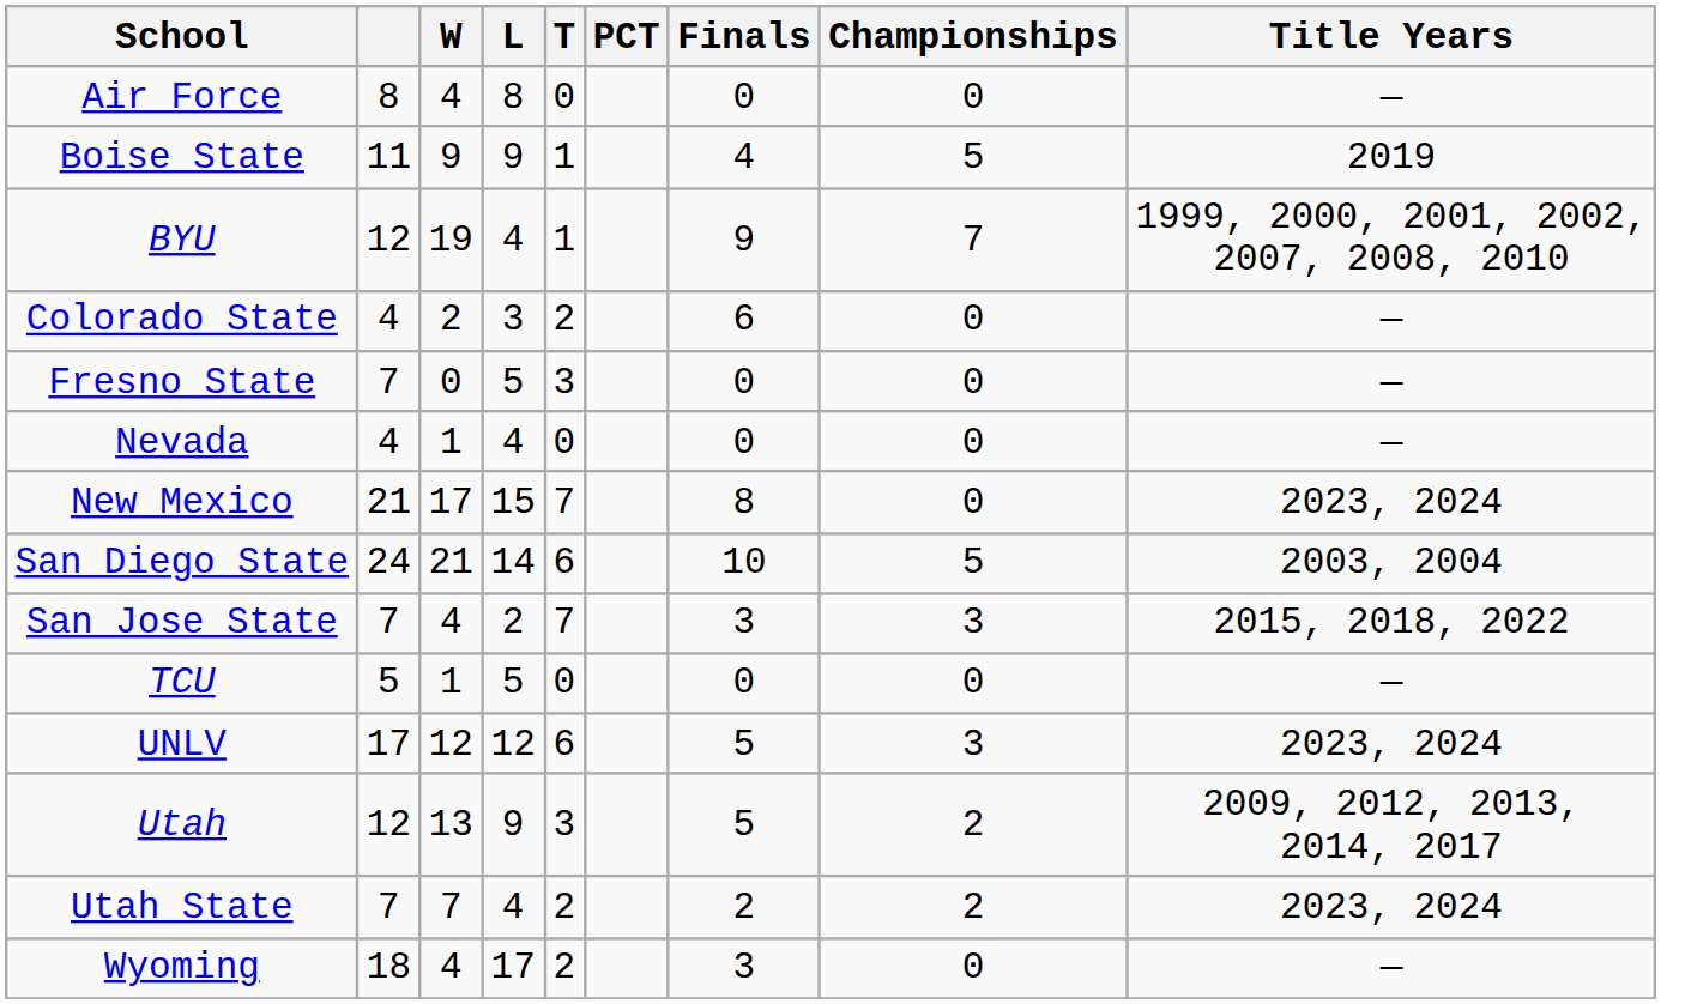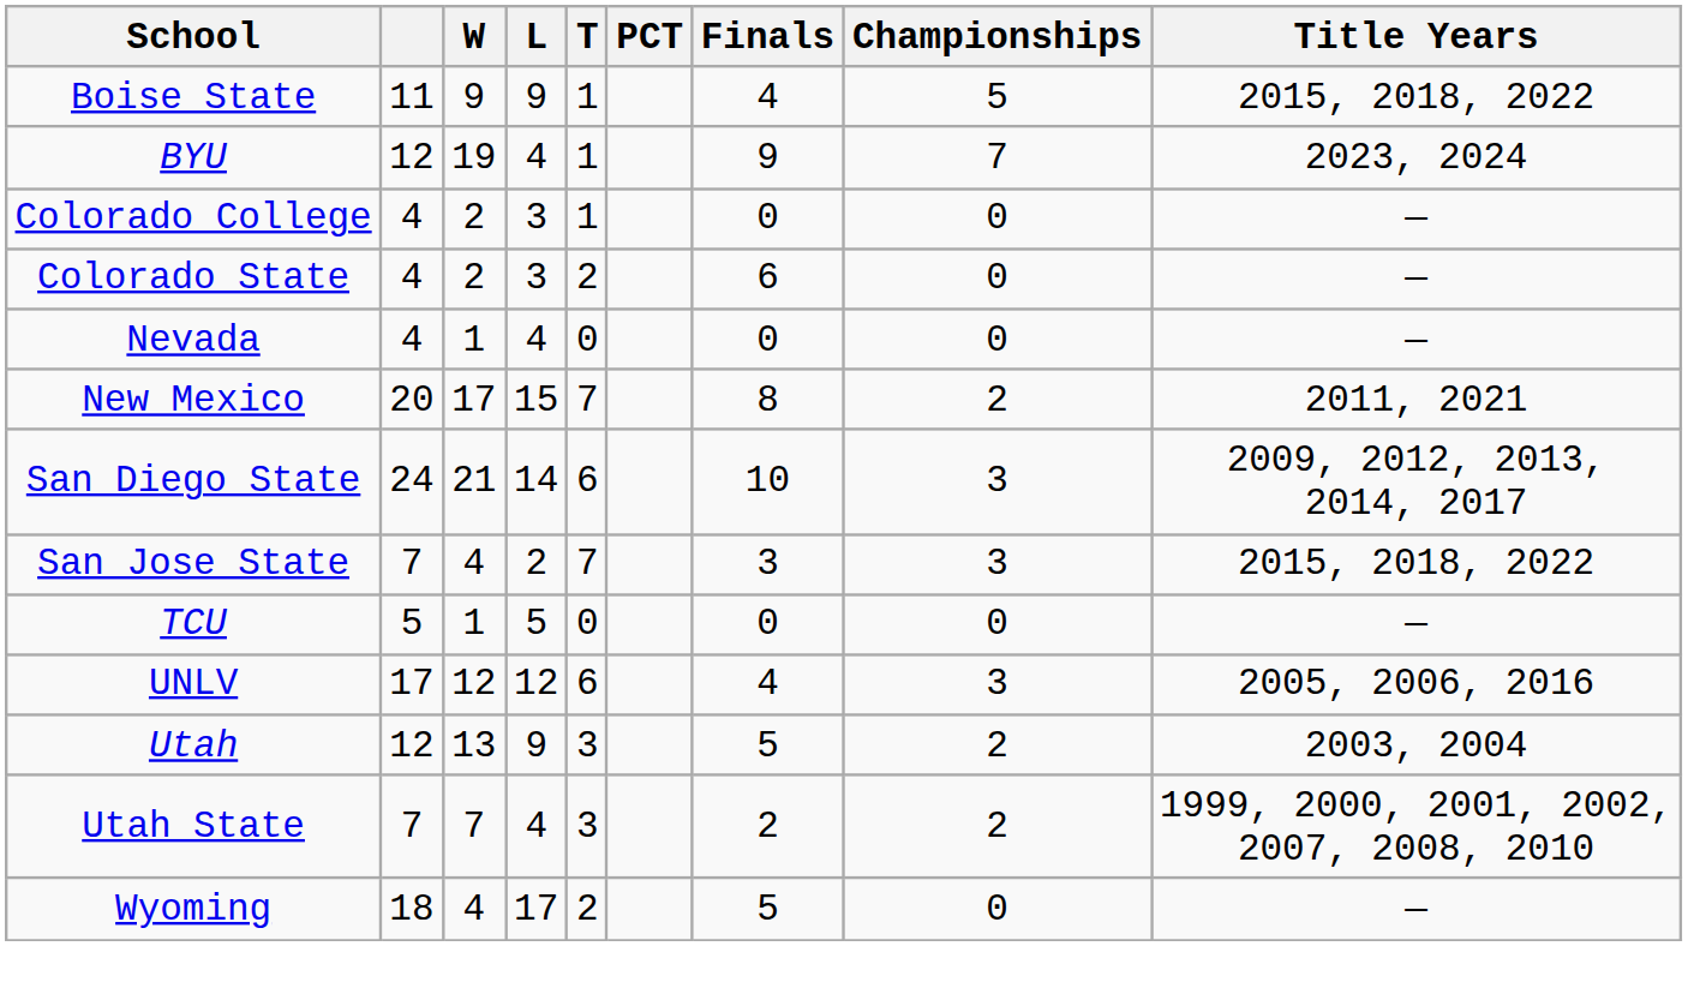- row: Air Force | 8 | 4 | 8 | 0 | 0 | 0 | —
Boise State | Title Years: 2019 -> 2015, 2018, 2022
BYU | Title Years: 1999, 2000, 2001, 2002, 2007, 2008, 2010 -> 2023, 2024
+ row: Colorado College | 4 | 2 | 3 | 1 | 0 | 0 | —
- row: Fresno State | 7 | 0 | 5 | 3 | 0 | 0 | —
New Mexico | column 2: 21 -> 20
New Mexico | Championships: 0 -> 2
New Mexico | Title Years: 2023, 2024 -> 2011, 2021
San Diego State | Championships: 5 -> 3
San Diego State | Title Years: 2003, 2004 -> 2009, 2012, 2013, 2014, 2017
UNLV | Finals: 5 -> 4
UNLV | Title Years: 2023, 2024 -> 2005, 2006, 2016
Utah | Title Years: 2009, 2012, 2013, 2014, 2017 -> 2003, 2004
Utah State | T: 2 -> 3
Utah State | Title Years: 2023, 2024 -> 1999, 2000, 2001, 2002, 2007, 2008, 2010
Wyoming | Finals: 3 -> 5
